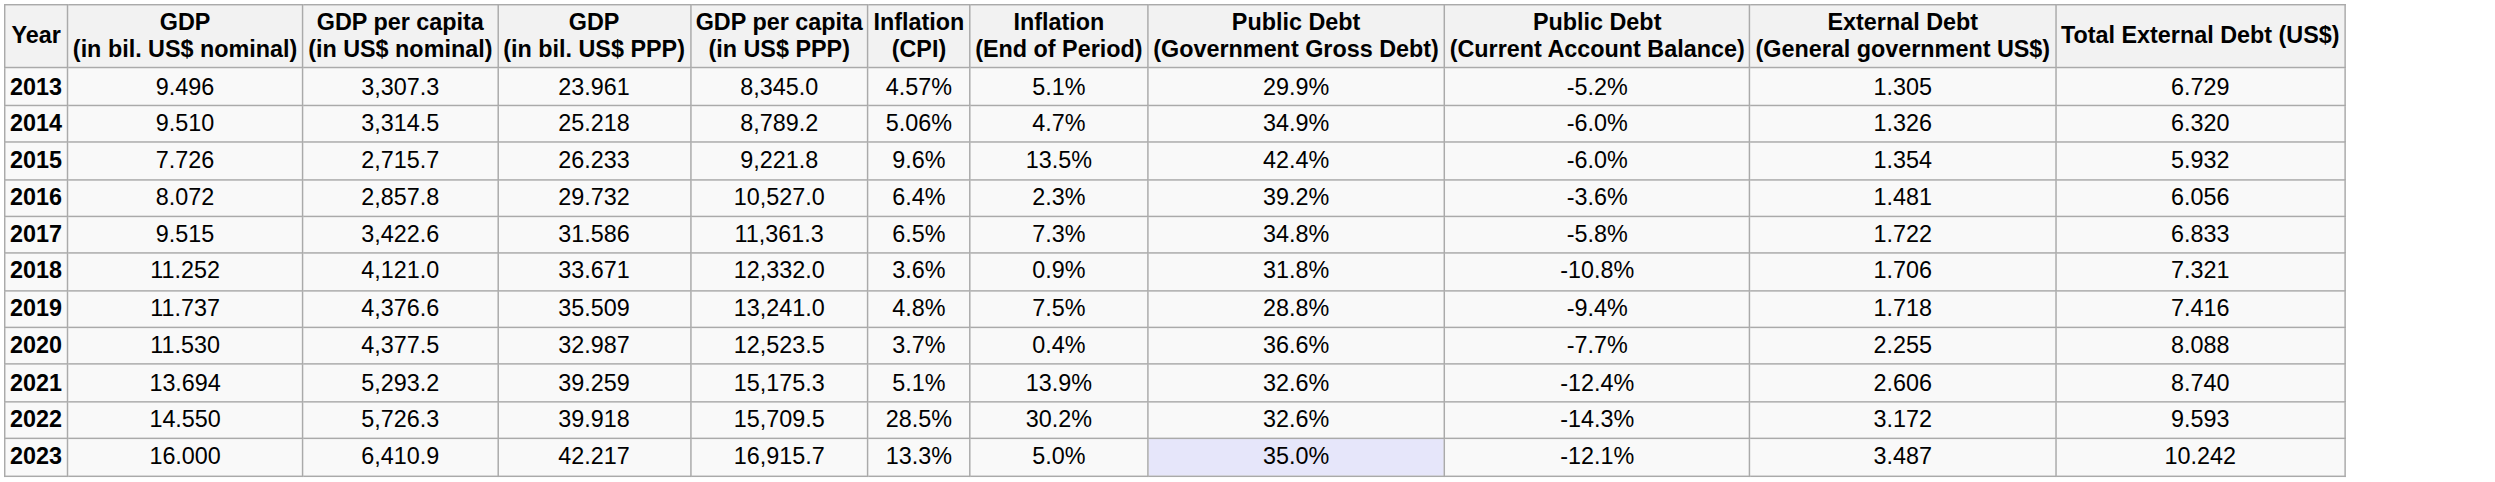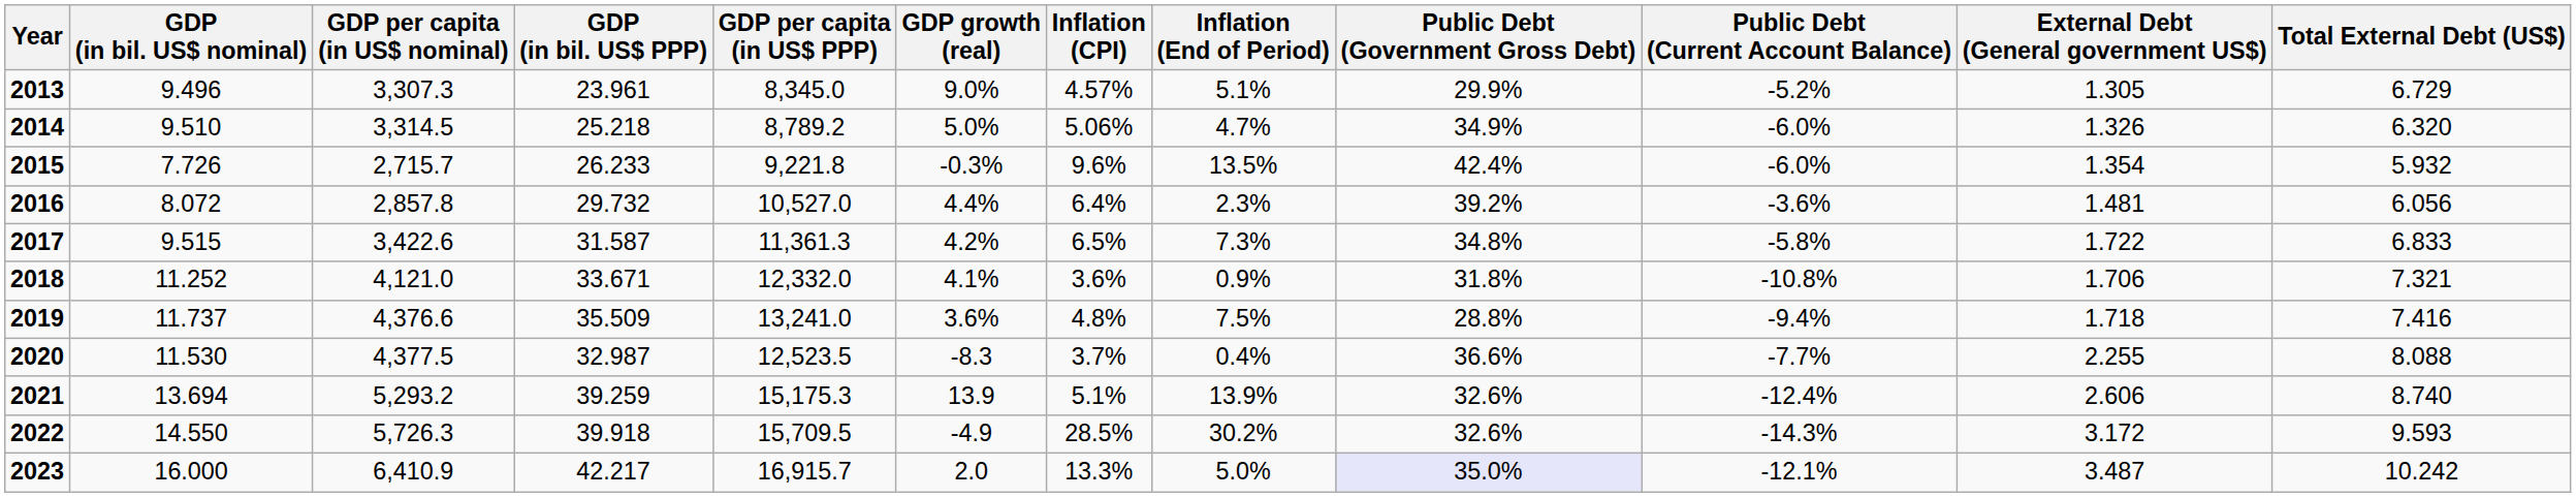+ column: GDP growth (real) | 9.0% | 5.0% | -0.3% | 4.4% | 4.2% | 4.1% | 3.6% | -8.3 | 13.9 | -4.9 | 2.0
2017 | GDP (in bil. US$ PPP): 31.586 -> 31.587
